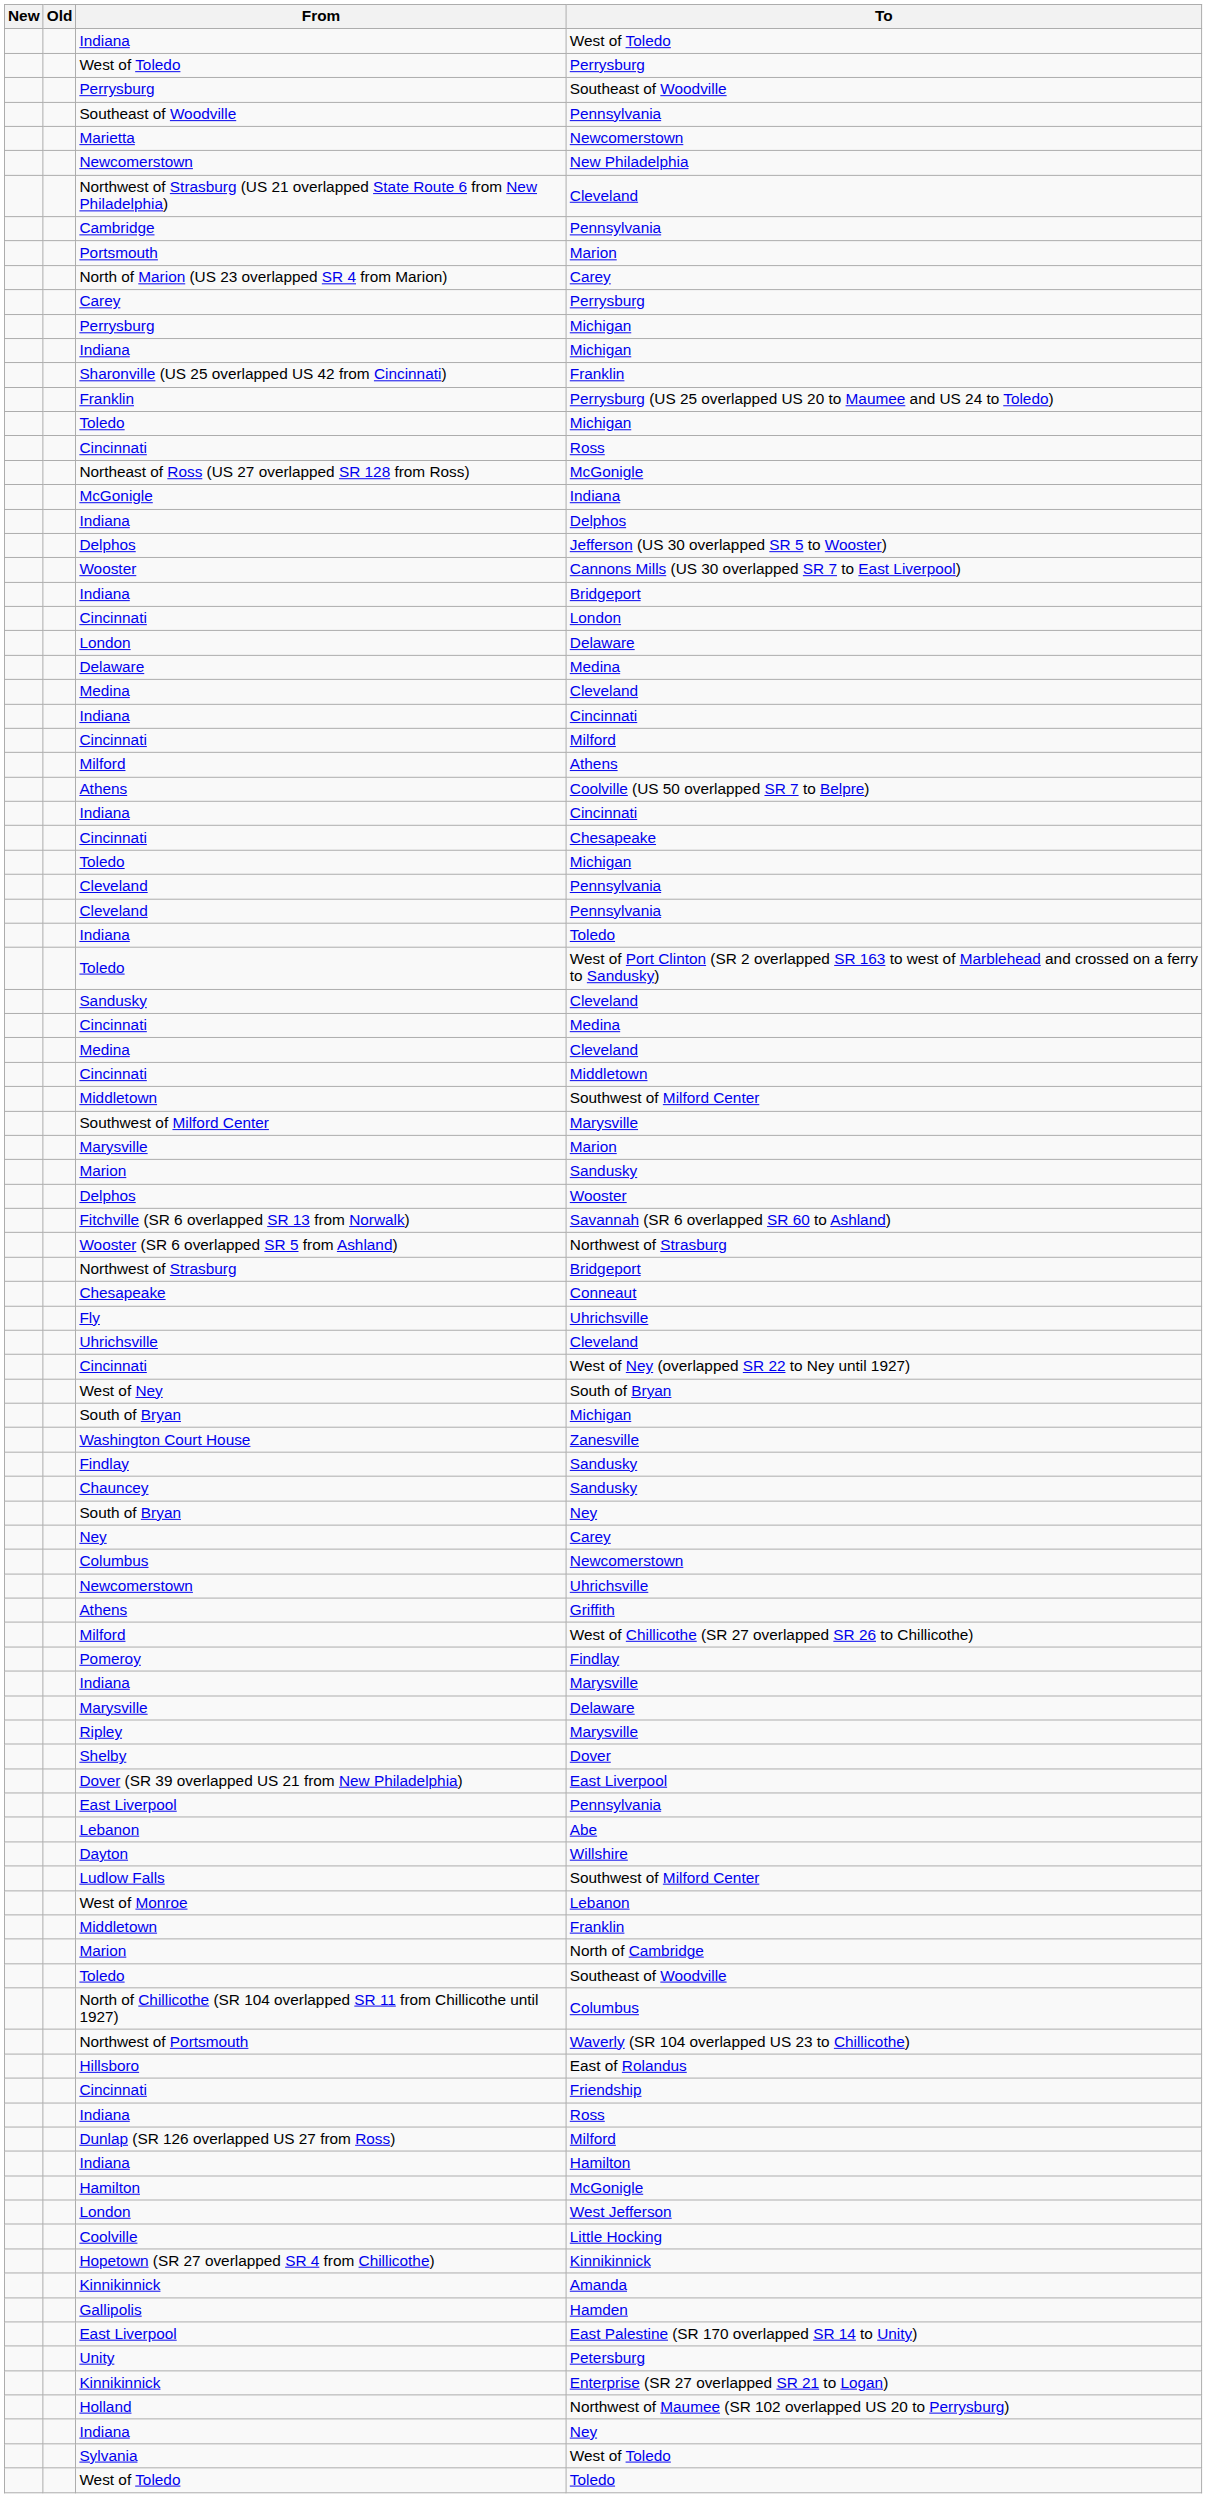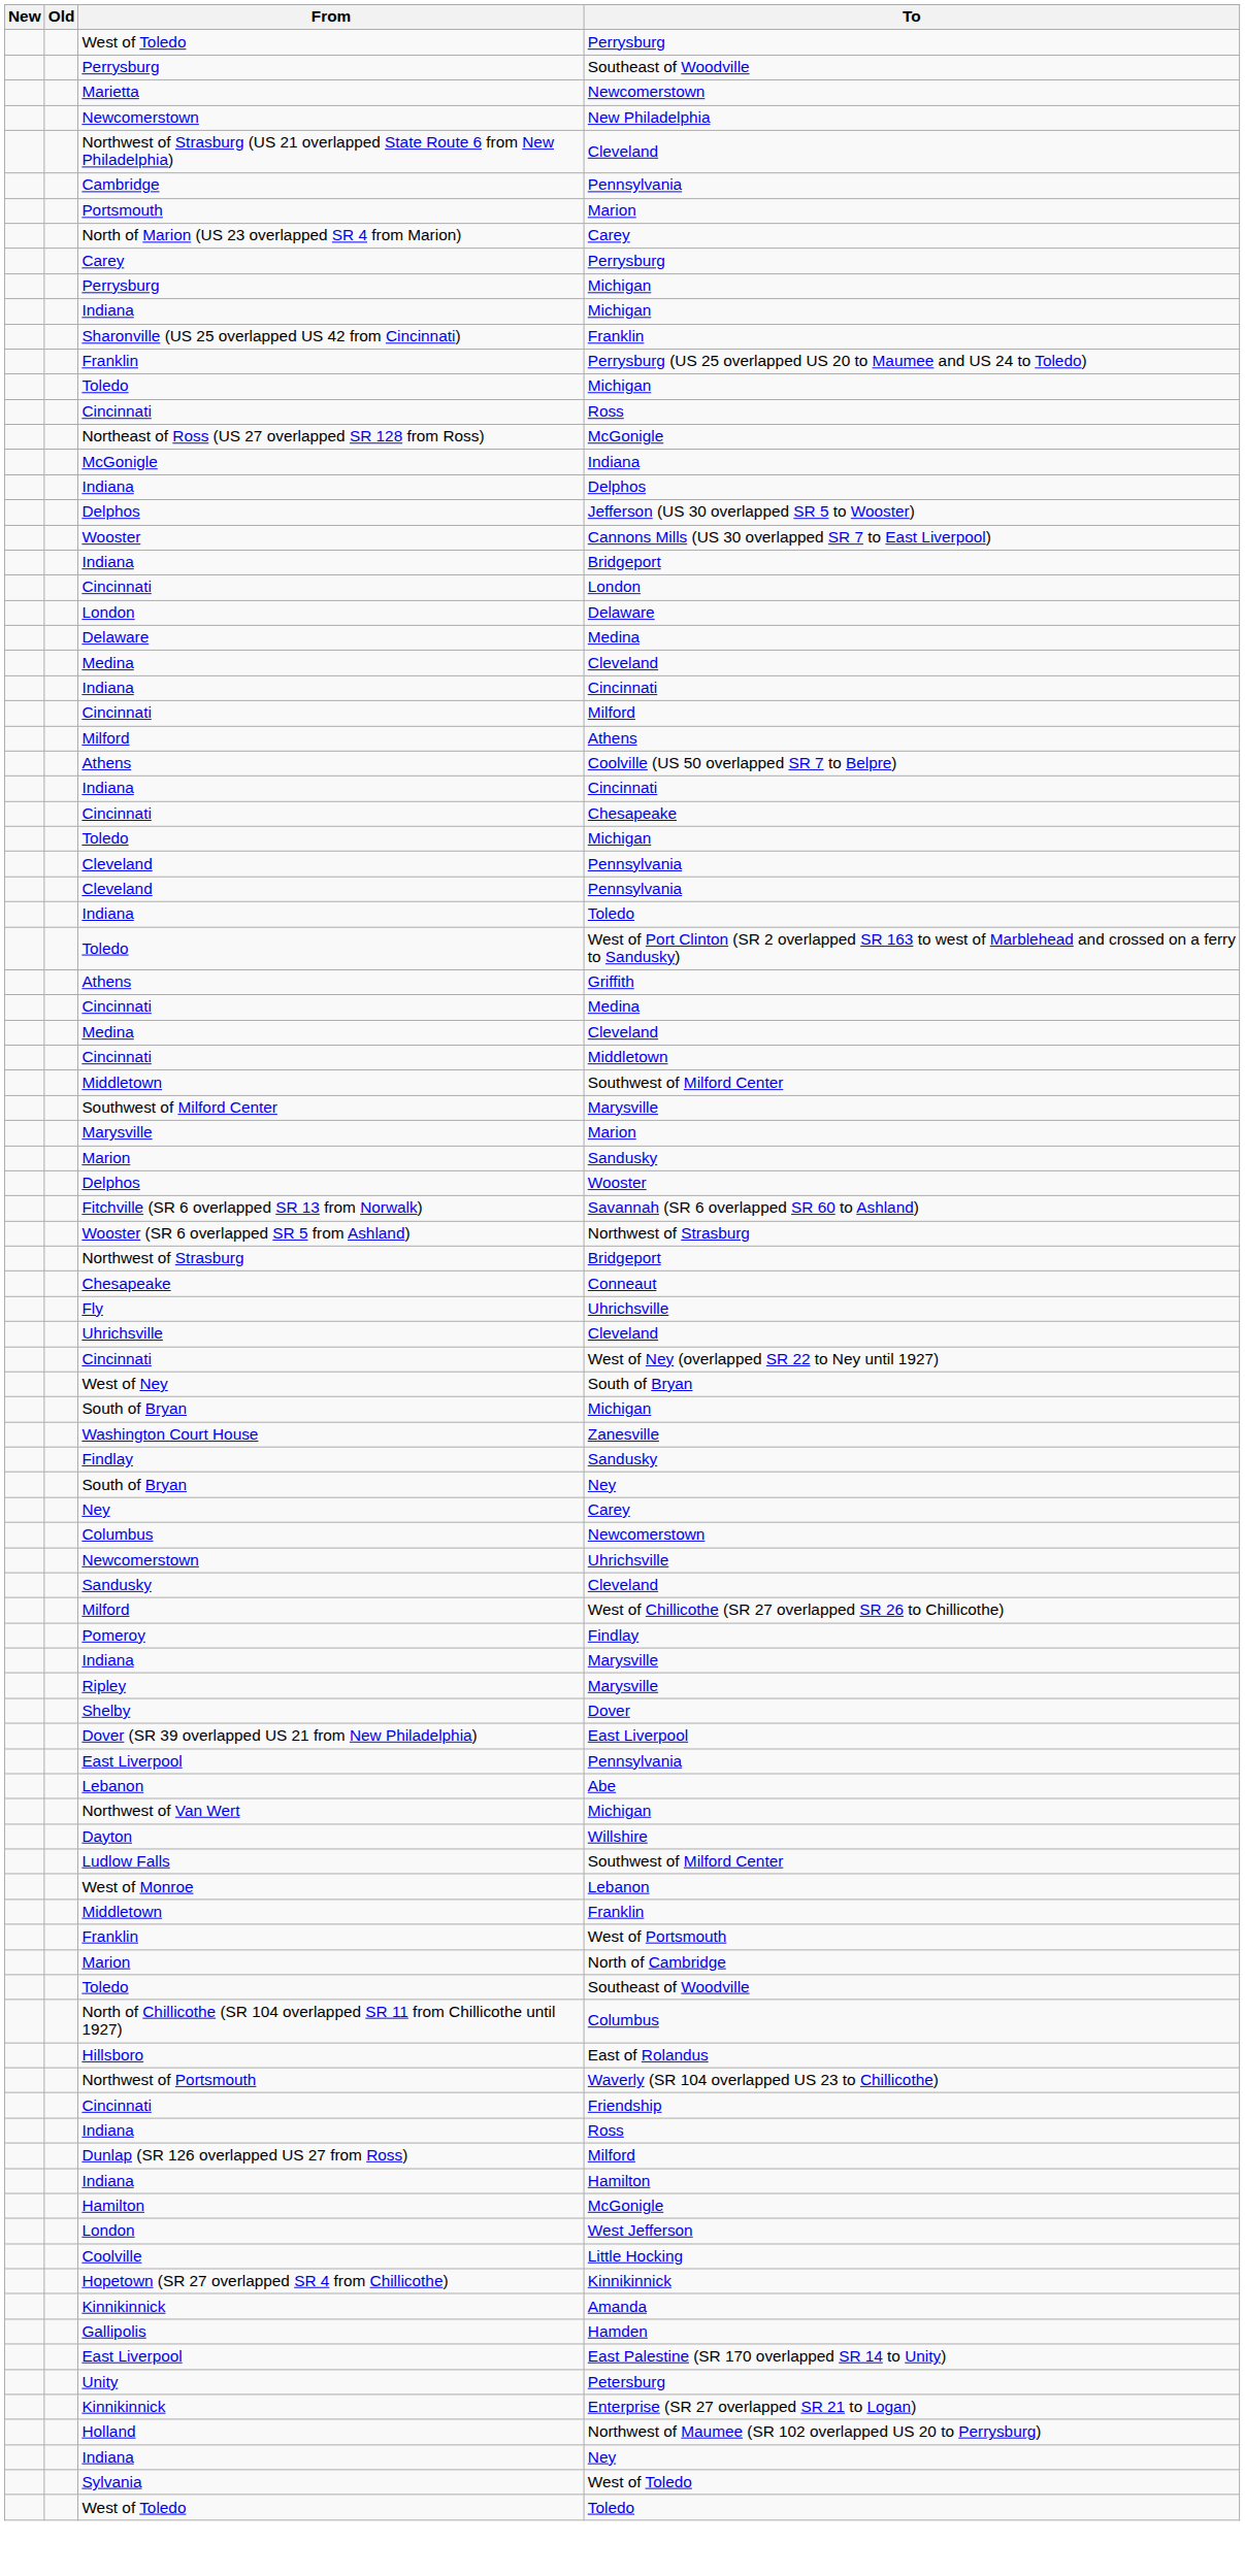- row: Indiana | West of Toledo
- row: Southeast of Woodville | Pennsylvania
rows swapped: Sandusky / Cleveland <-> Griffith
- row: Chauncey | Sandusky
- row: Marysville | Delaware
+ row: Northwest of Van Wert | Michigan
+ row: Franklin | West of Portsmouth
rows swapped: Waverly (SR 104 overlapped US 23 to Chillicothe) <-> East of Rolandus
